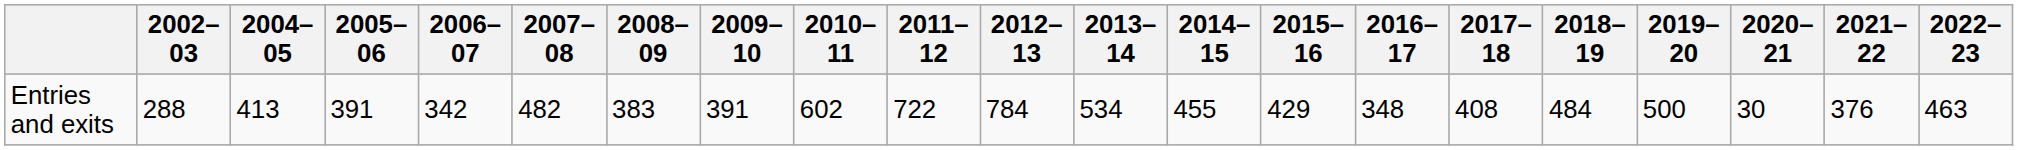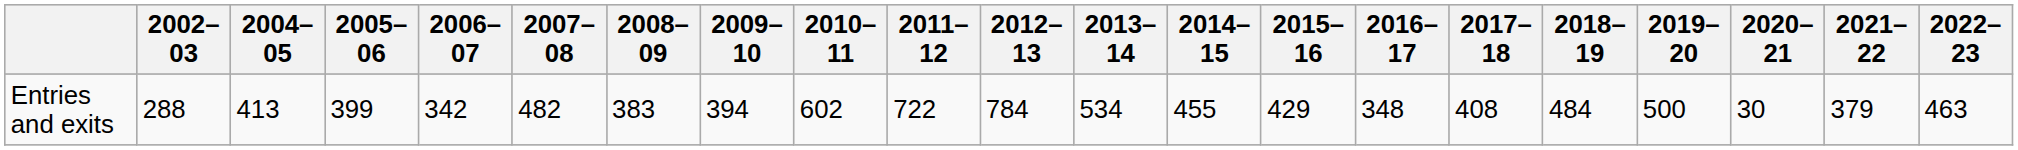Entries and exits | 2005–06: 391 -> 399
Entries and exits | 2009–10: 391 -> 394
Entries and exits | 2021–22: 376 -> 379
